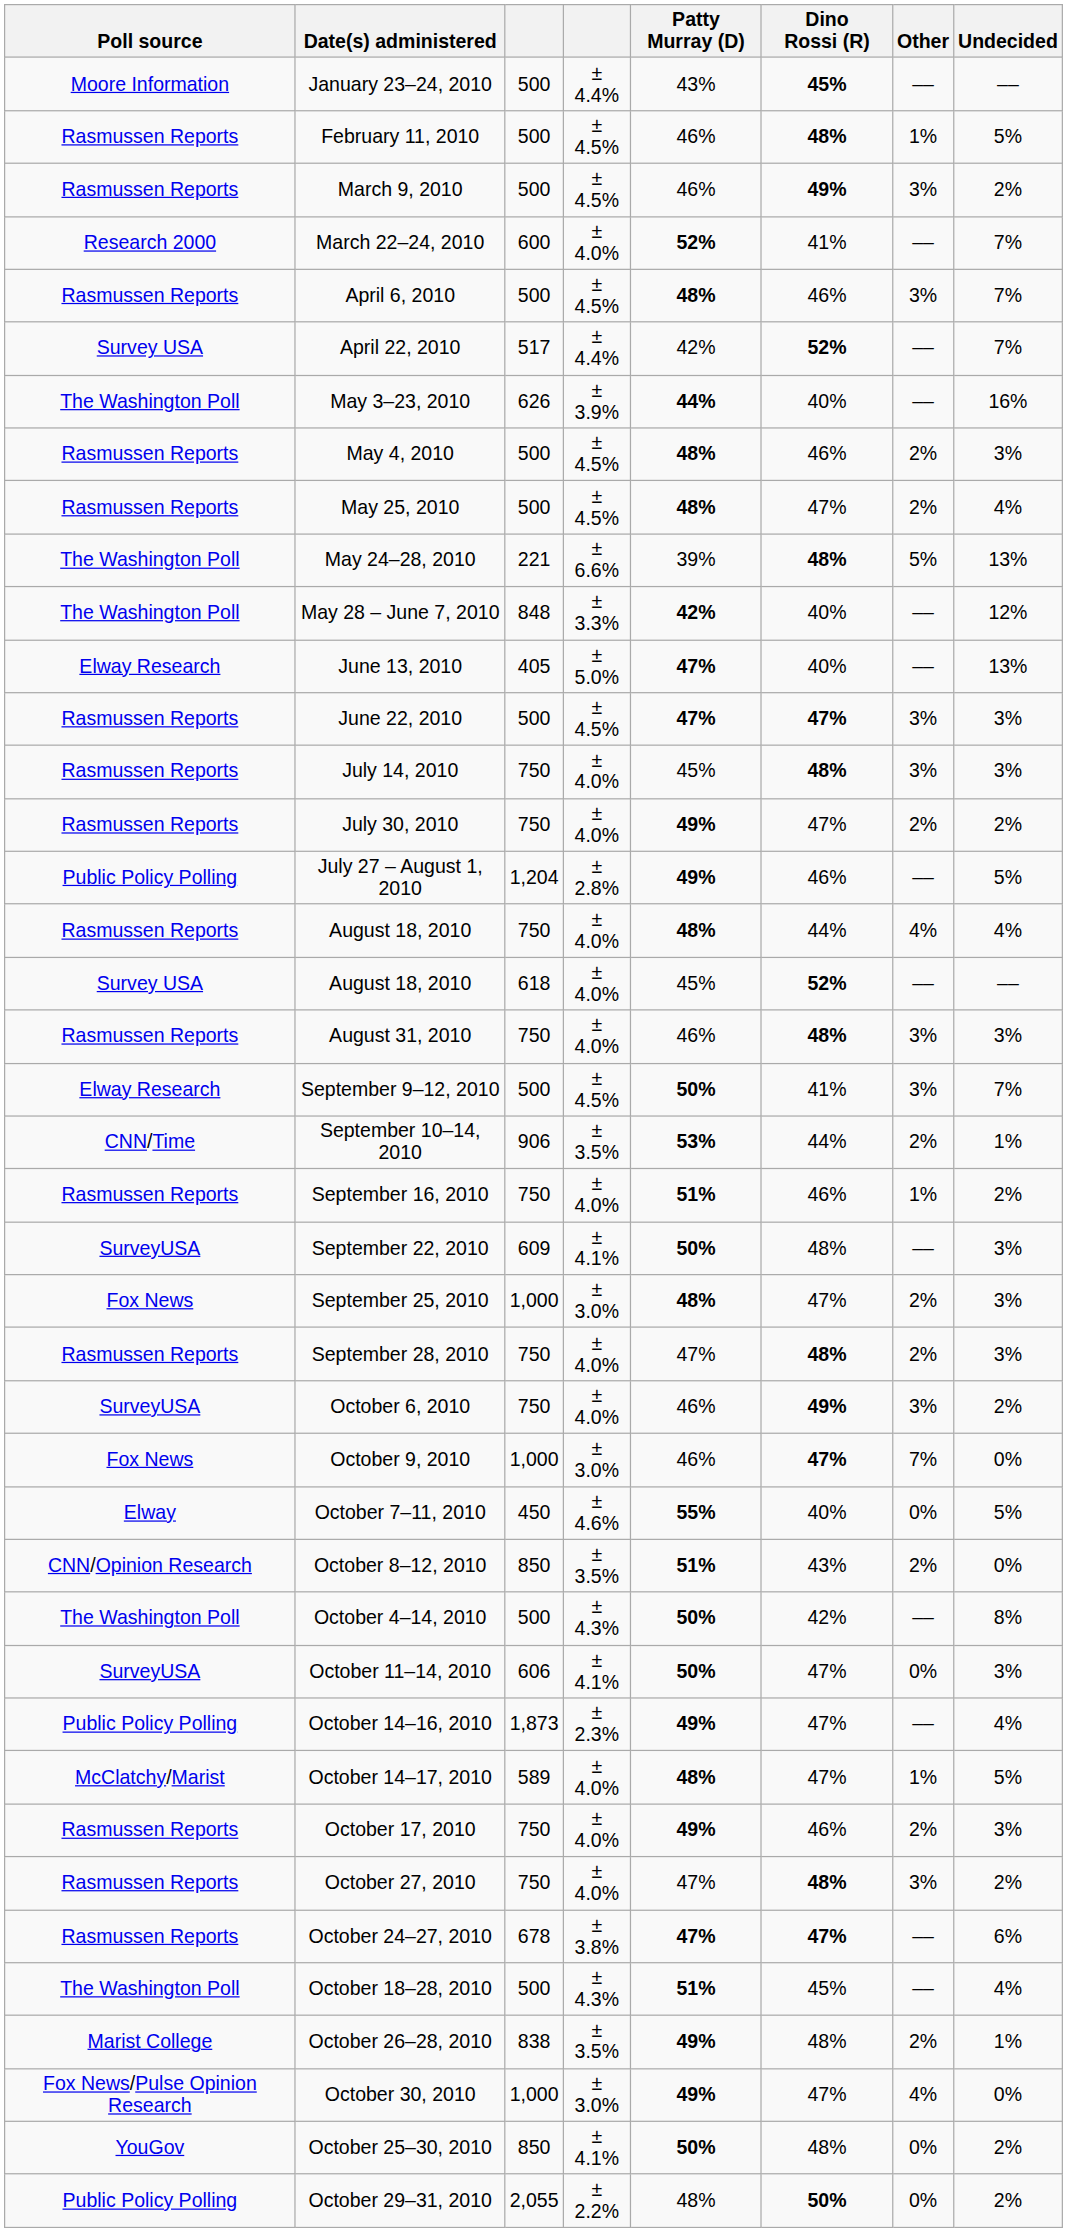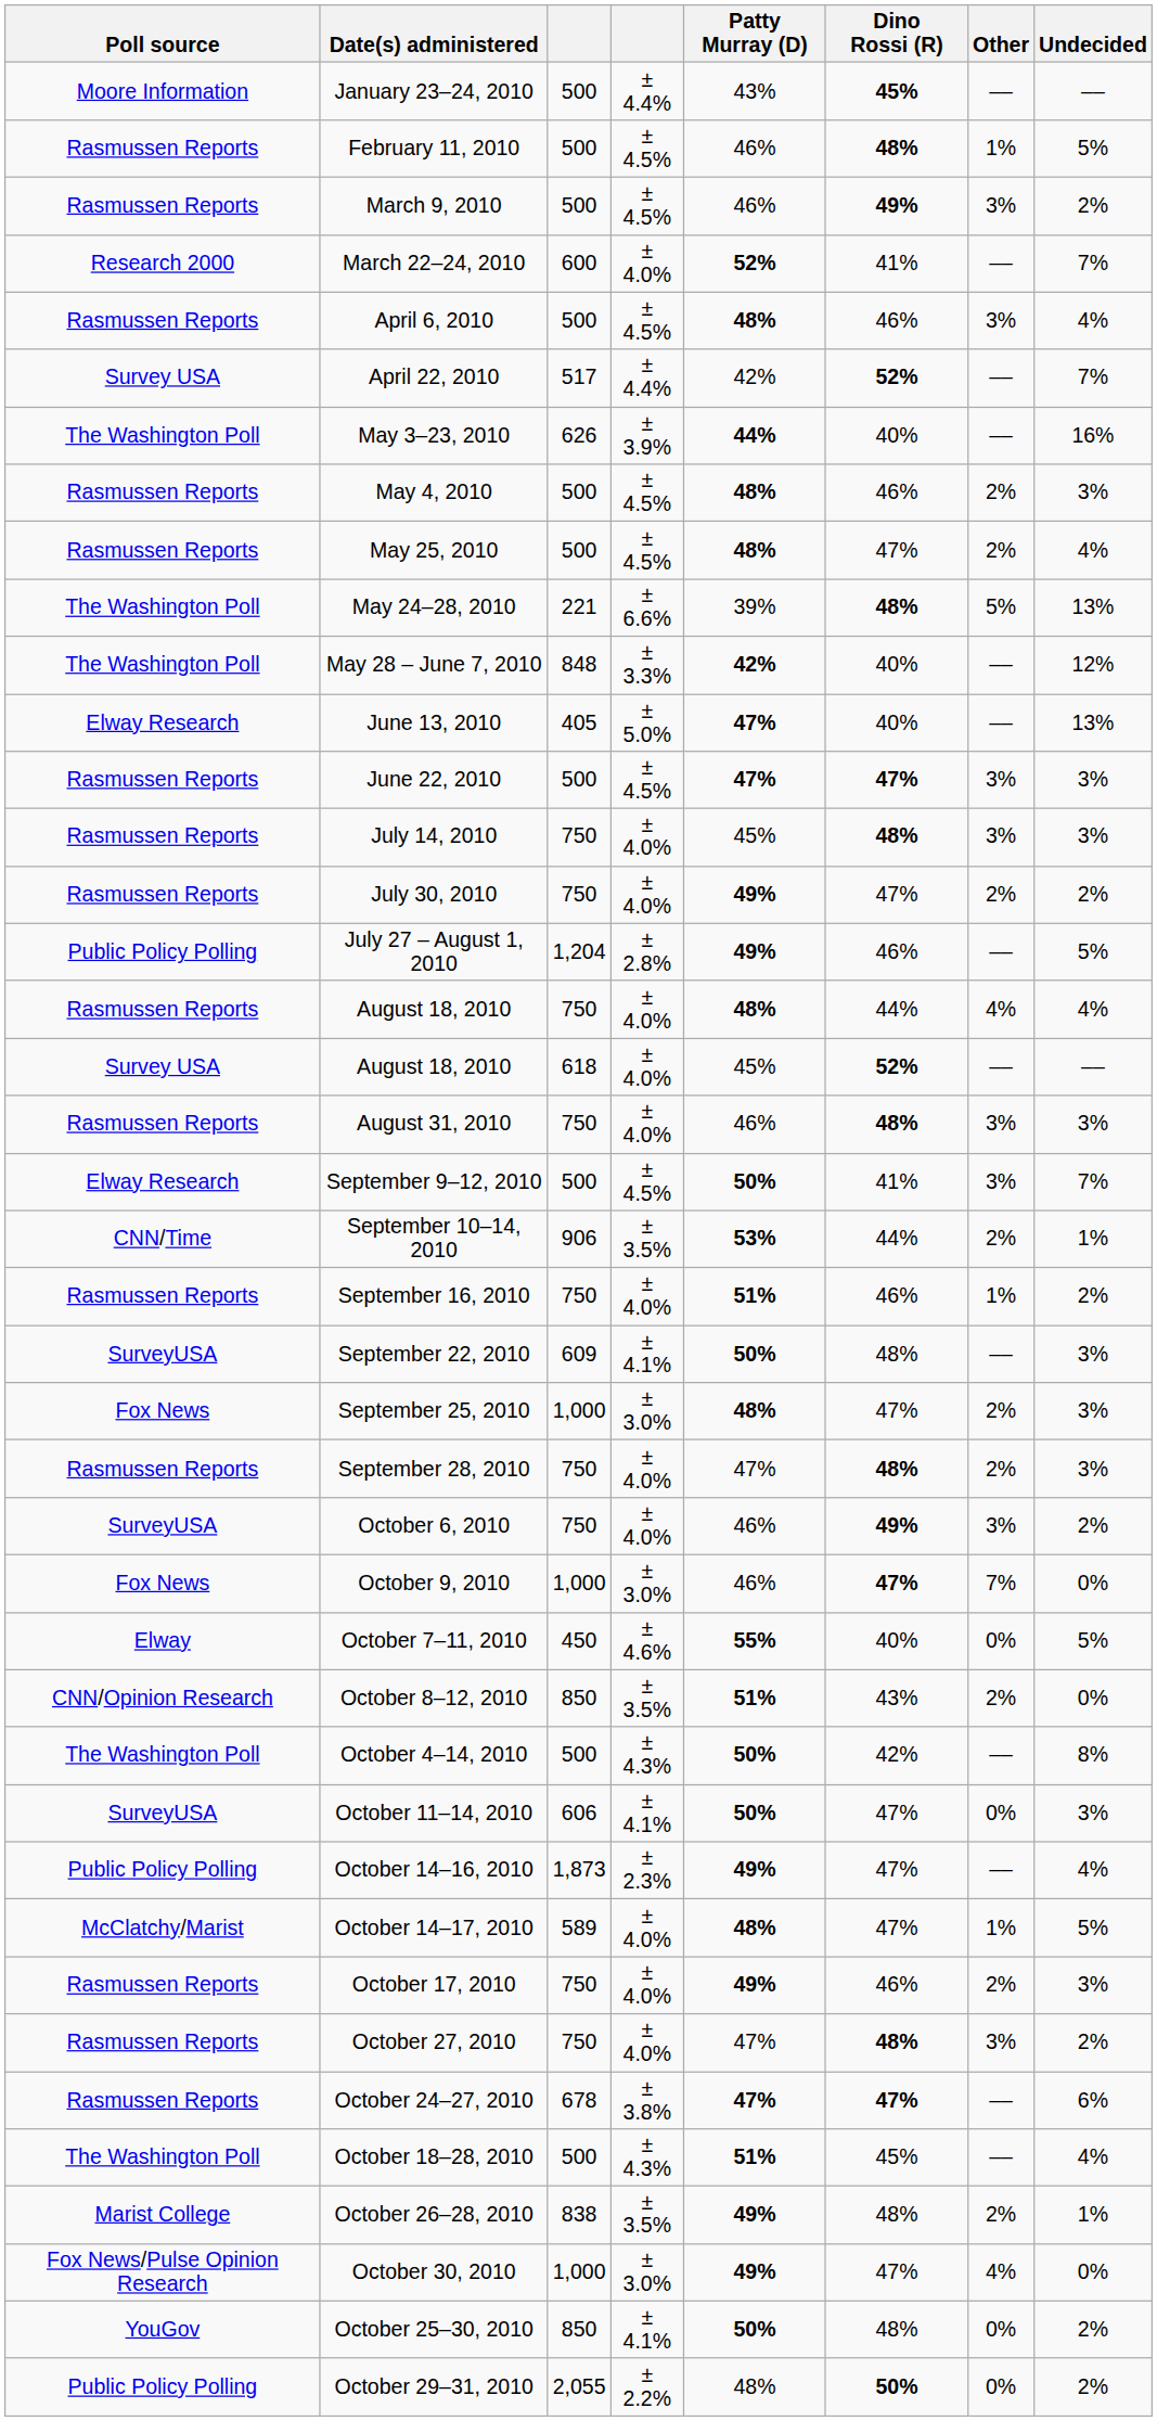April 6, 2010 | Undecided: 7% -> 4%
